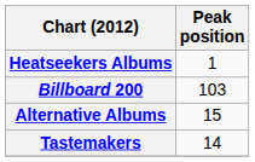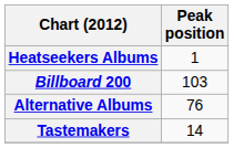Alternative Albums | Peak position: 15 -> 76
